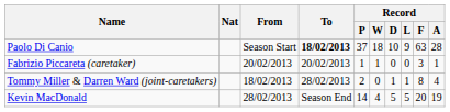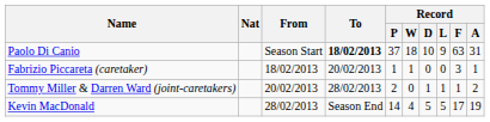Paolo Di Canio | Record / A: 28 -> 31
Fabrizio Piccareta (caretaker) | From: 20/02/2013 -> 18/02/2013
Tommy Miller & Darren Ward (joint-caretakers) | From: 18/02/2013 -> 20/02/2013
Tommy Miller & Darren Ward (joint-caretakers) | Record / F: 8 -> 1
Tommy Miller & Darren Ward (joint-caretakers) | Record / A: 4 -> 2
Kevin MacDonald | Record / F: 20 -> 17
